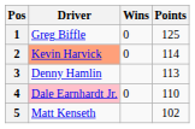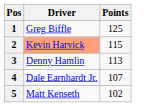- column: Wins | 0 | 0 | 0
2 | Points: 114 -> 115
4 | Driver: pink background -> no background
4 | Points: 110 -> 107
